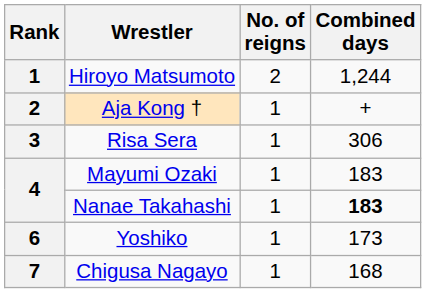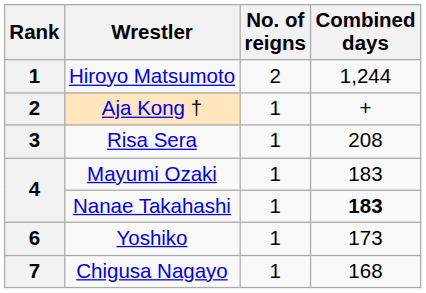Risa Sera | Combined days: 306 -> 208
